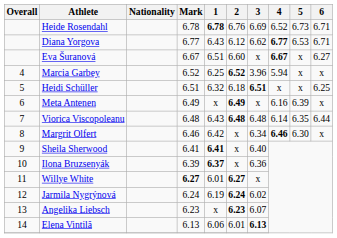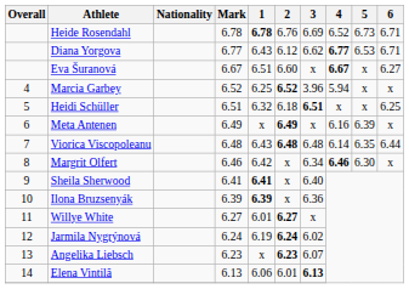Ilona Bruzsenyák | 1: 6.37 -> 6.39
Willye White | Mark: bold -> normal
